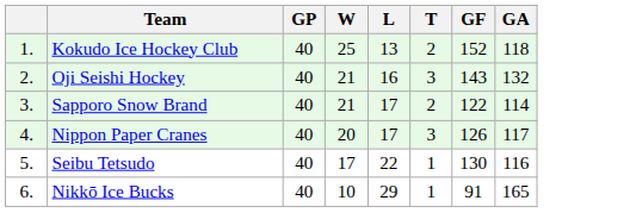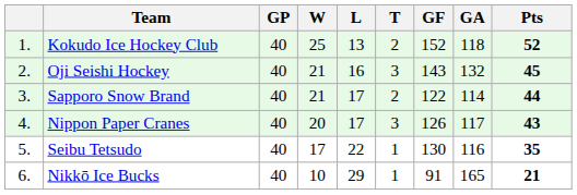+ column: Pts | 52 | 45 | 44 | 43 | 35 | 21
